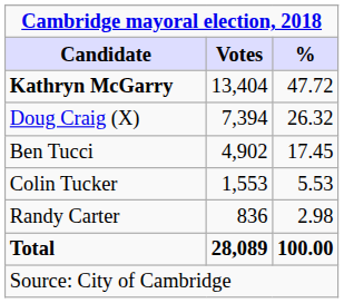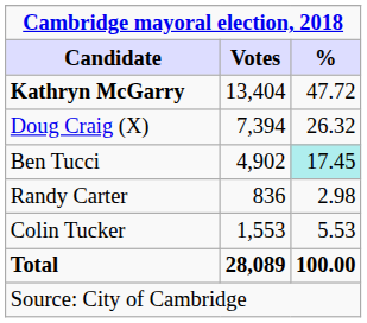Ben Tucci | %: no background -> paleturquoise background
rows swapped: Colin Tucker <-> Randy Carter
